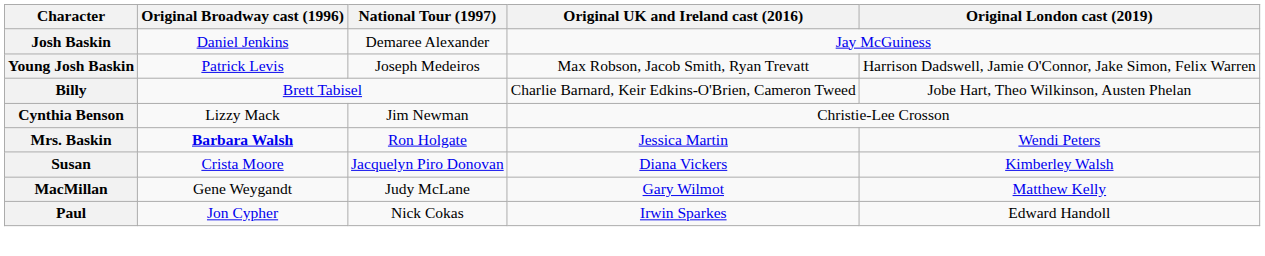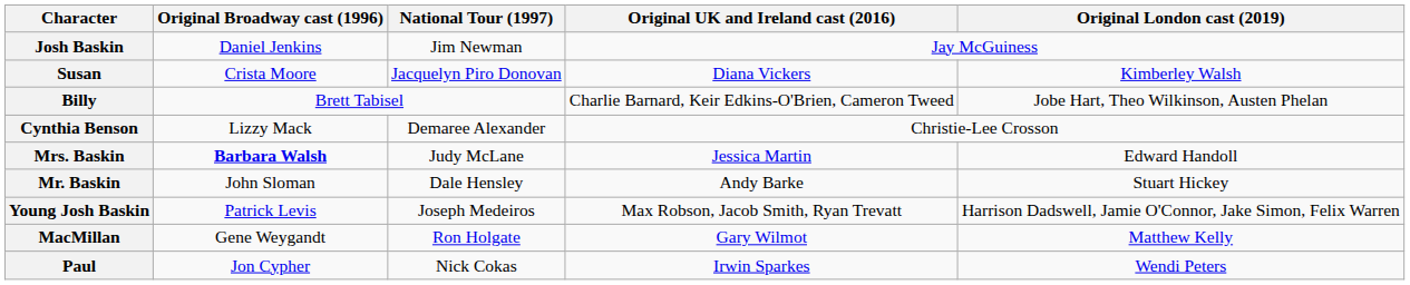Josh Baskin | National Tour (1997): Demaree Alexander -> Jim Newman
rows swapped: Susan <-> Young Josh Baskin
Cynthia Benson | National Tour (1997): Jim Newman -> Demaree Alexander
Mrs. Baskin | National Tour (1997): Ron Holgate -> Judy McLane
Mrs. Baskin | Original London cast (2019): Wendi Peters -> Edward Handoll
+ row: Mr. Baskin | John Sloman | Dale Hensley | Andy Barke | Stuart Hickey
MacMillan | National Tour (1997): Judy McLane -> Ron Holgate
Paul | Original London cast (2019): Edward Handoll -> Wendi Peters
